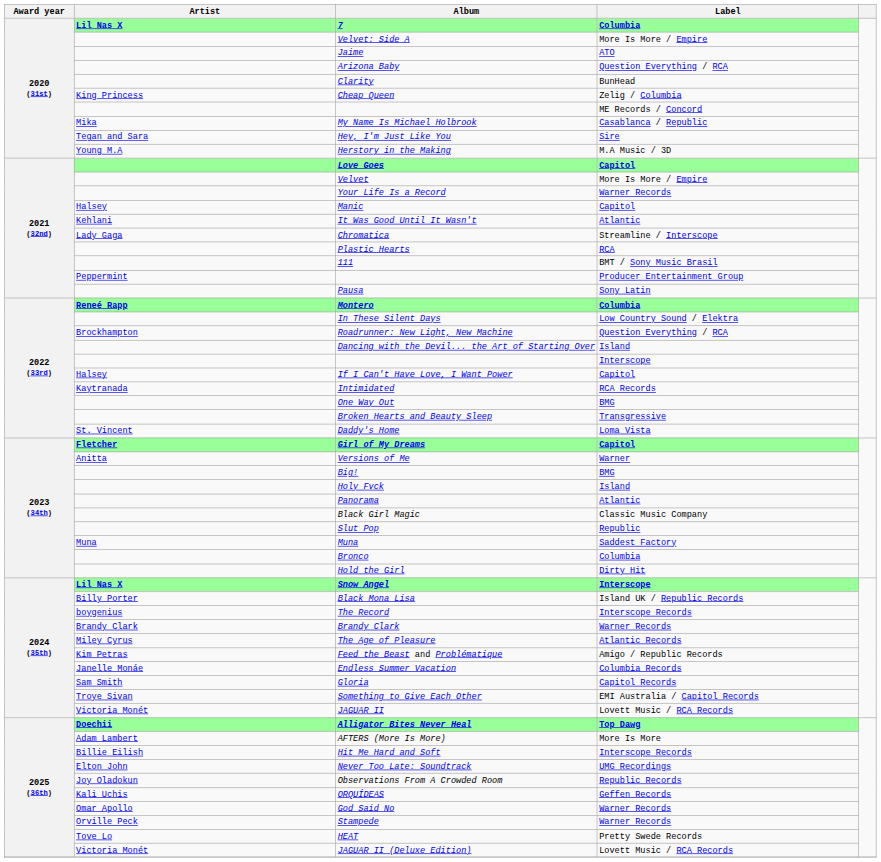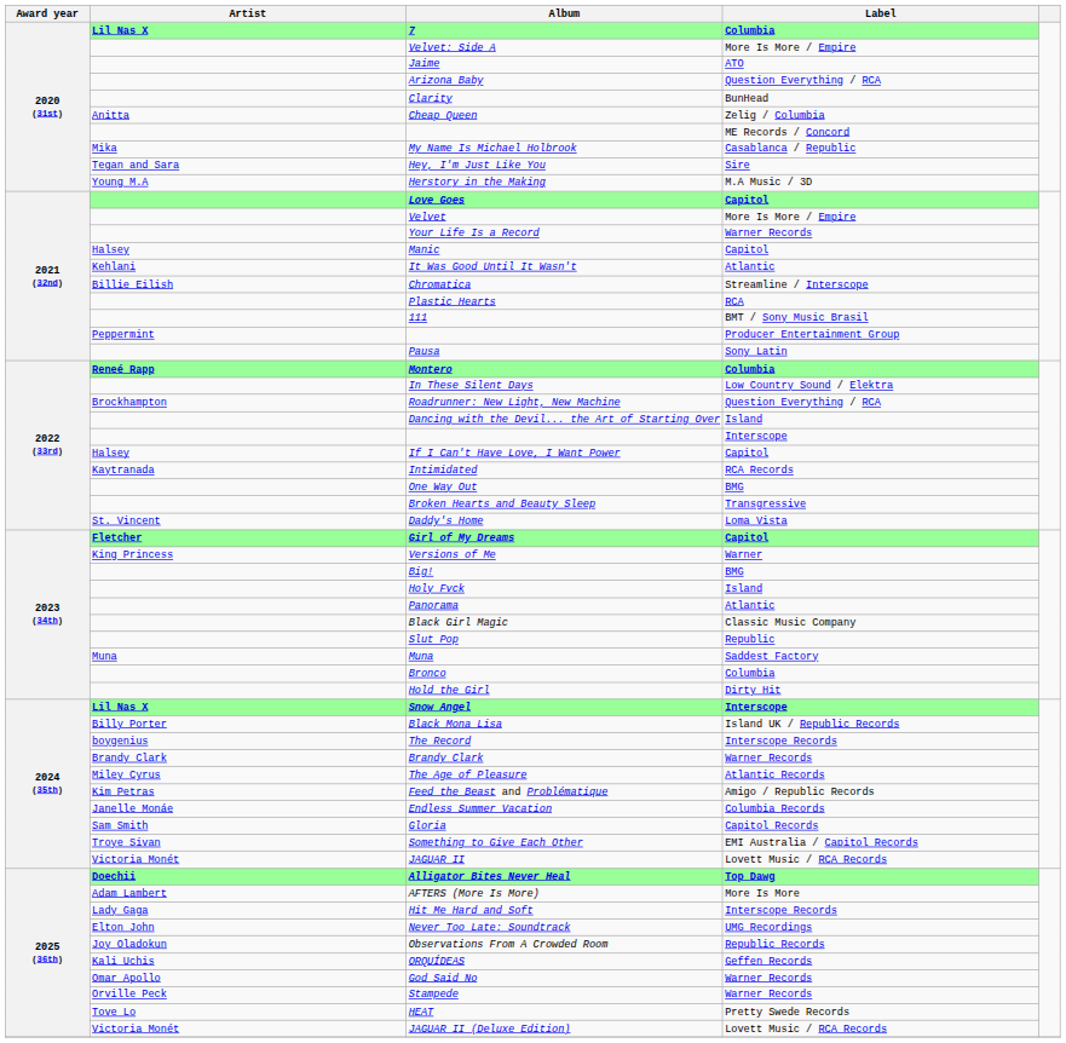Cheap Queen | Artist: King Princess -> Anitta
Chromatica | Artist: Lady Gaga -> Billie Eilish
Versions of Me | Artist: Anitta -> King Princess
Hit Me Hard and Soft | Artist: Billie Eilish -> Lady Gaga
